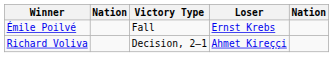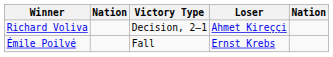rows swapped: Émile Poilvé <-> Richard Voliva
